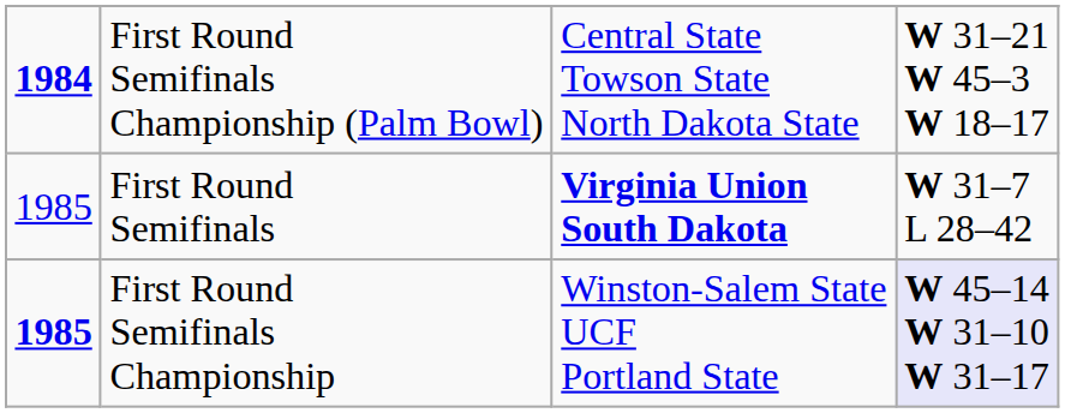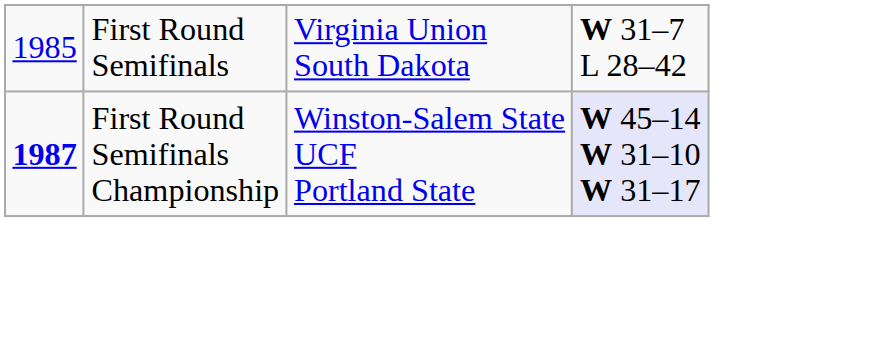- row: 1984 | First Round Semifinals Championship (Palm Bowl) | Central State Towson State North Dakota State | W 31–21 W 45–3 W 18–17
First Round Semifinals | column 3: bold -> normal
First Round Semifinals Championship | column 1: 1985 -> 1987
